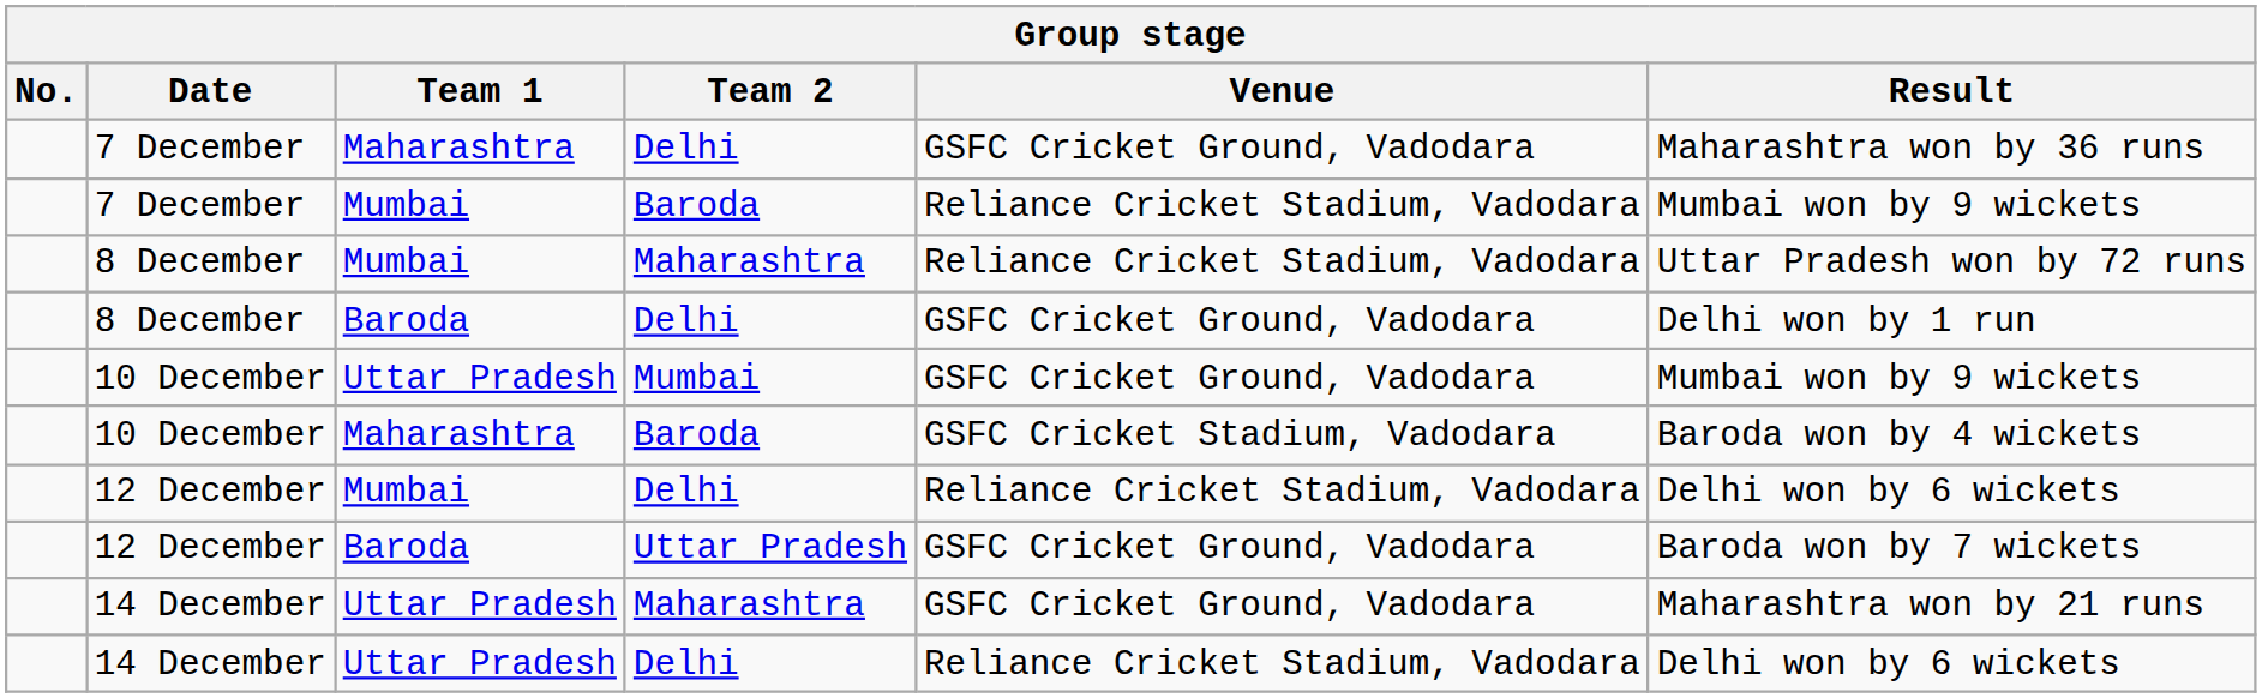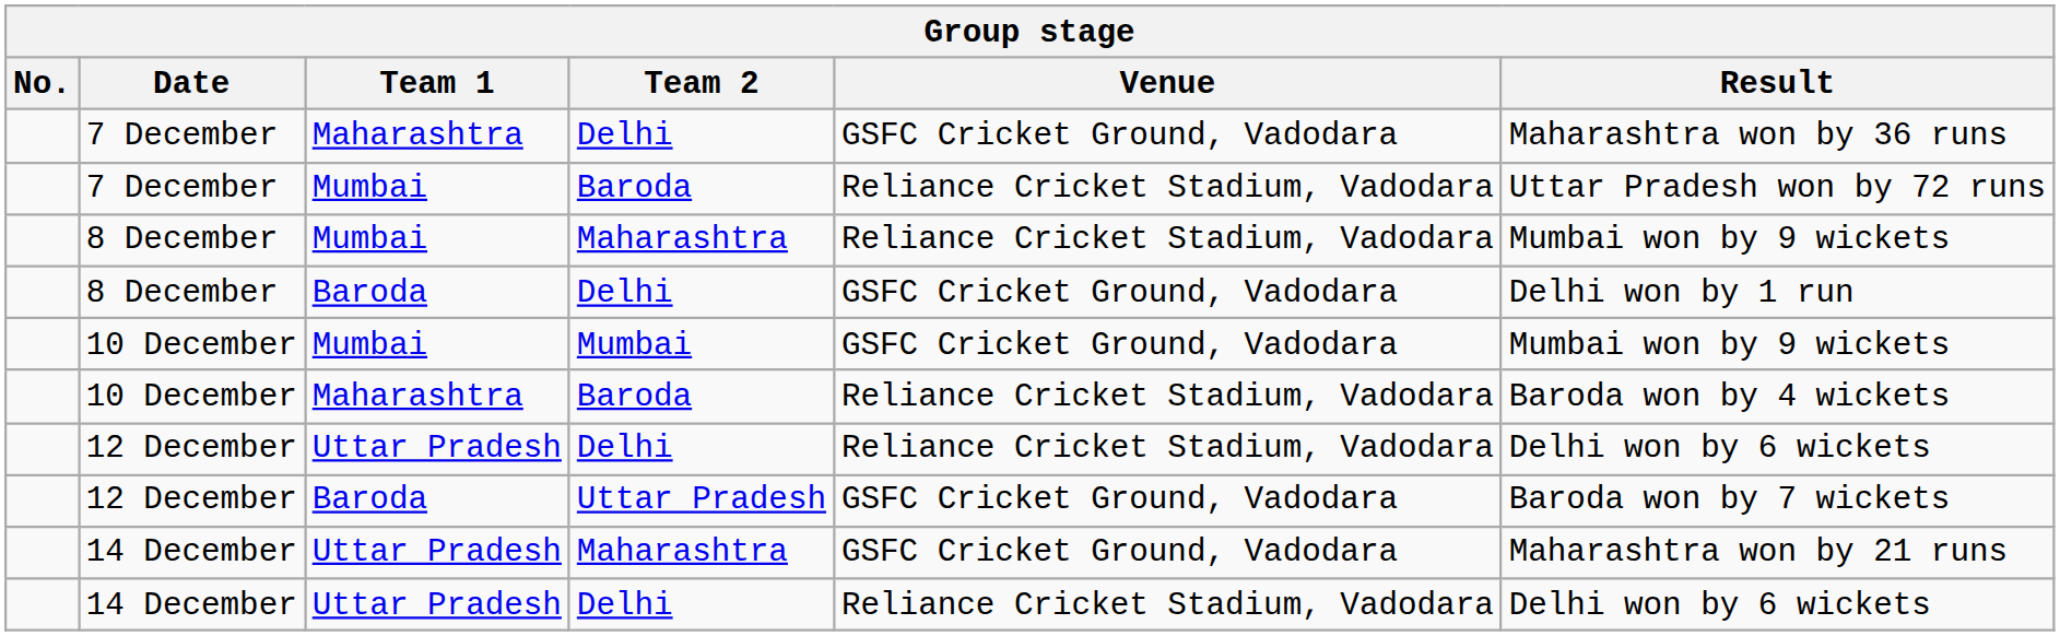7 December / Baroda | Result: Mumbai won by 9 wickets -> Uttar Pradesh won by 72 runs
8 December / Maharashtra | Result: Uttar Pradesh won by 72 runs -> Mumbai won by 9 wickets
10 December / Mumbai | Team 1: Uttar Pradesh -> Mumbai
10 December / Baroda | Venue: GSFC Cricket Stadium, Vadodara -> Reliance Cricket Stadium, Vadodara
12 December / Delhi | Team 1: Mumbai -> Uttar Pradesh
